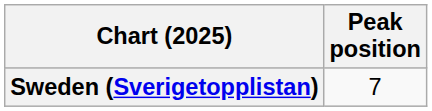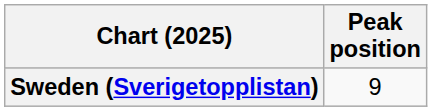Sweden (Sverigetopplistan) | Peak position: 7 -> 9
